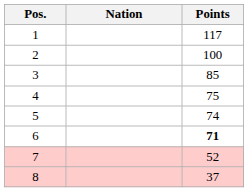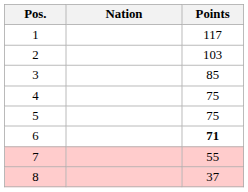2 | Points: 100 -> 103
5 | Points: 74 -> 75
7 | Points: 52 -> 55
